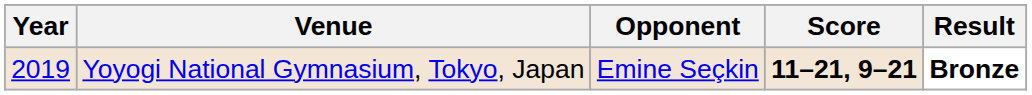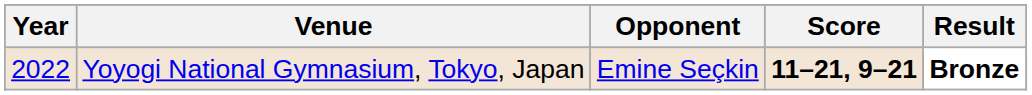Yoyogi National Gymnasium, Tokyo, Japan | Year: 2019 -> 2022
